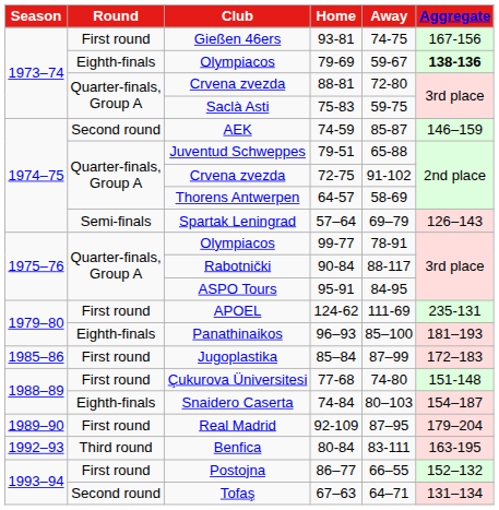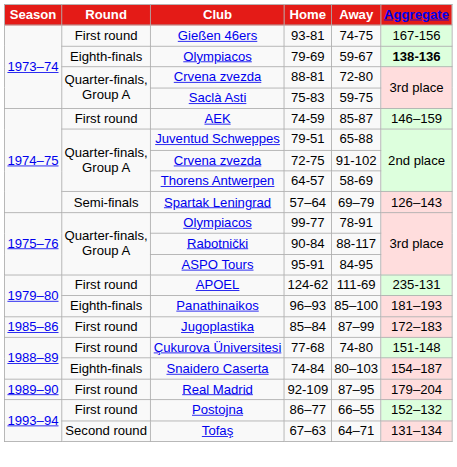AEK | Round: Second round -> First round
- row: 1992–93 | Third round | Benfica | 80-84 | 83-111 | 163-195
